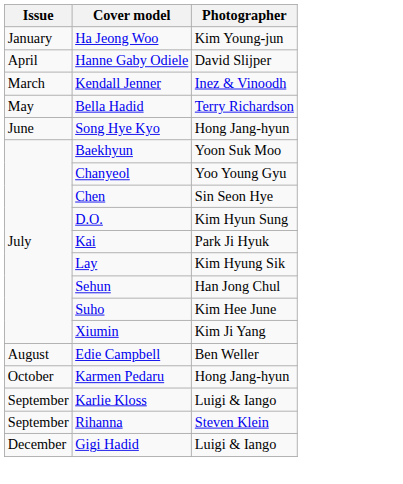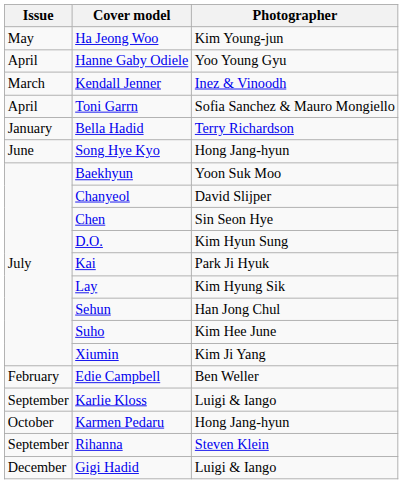Ha Jeong Woo | Issue: January -> May
Hanne Gaby Odiele | Photographer: David Slijper -> Yoo Young Gyu
+ row: April | Toni Garrn | Sofia Sanchez & Mauro Mongiello
Bella Hadid | Issue: May -> January
Chanyeol | Photographer: Yoo Young Gyu -> David Slijper
Edie Campbell | Issue: August -> February
rows swapped: Karlie Kloss <-> Karmen Pedaru
